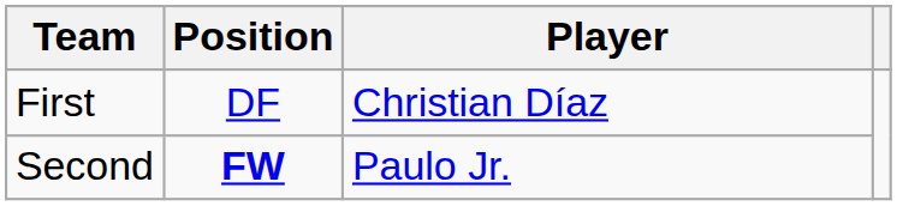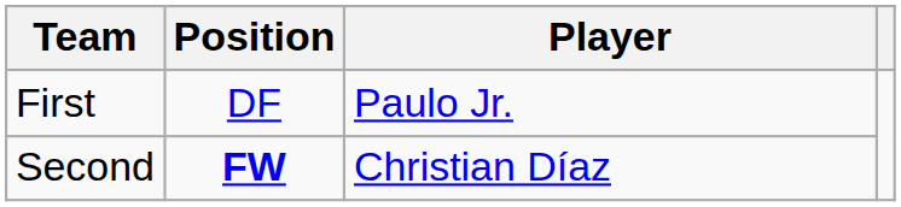First | Player: Christian Díaz -> Paulo Jr.
Second | Player: Paulo Jr. -> Christian Díaz
